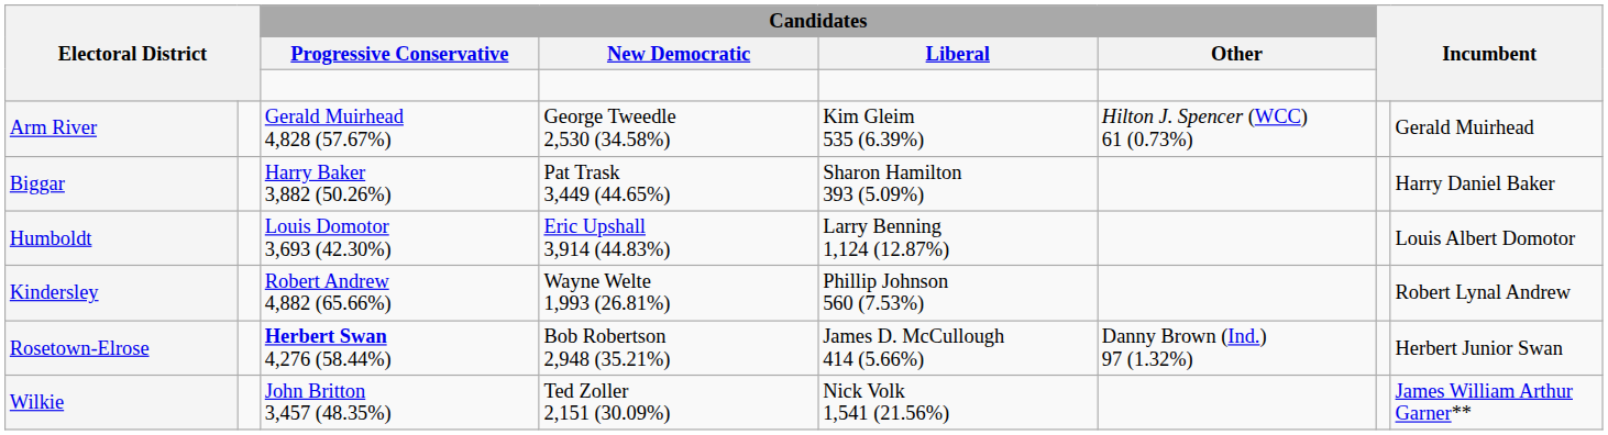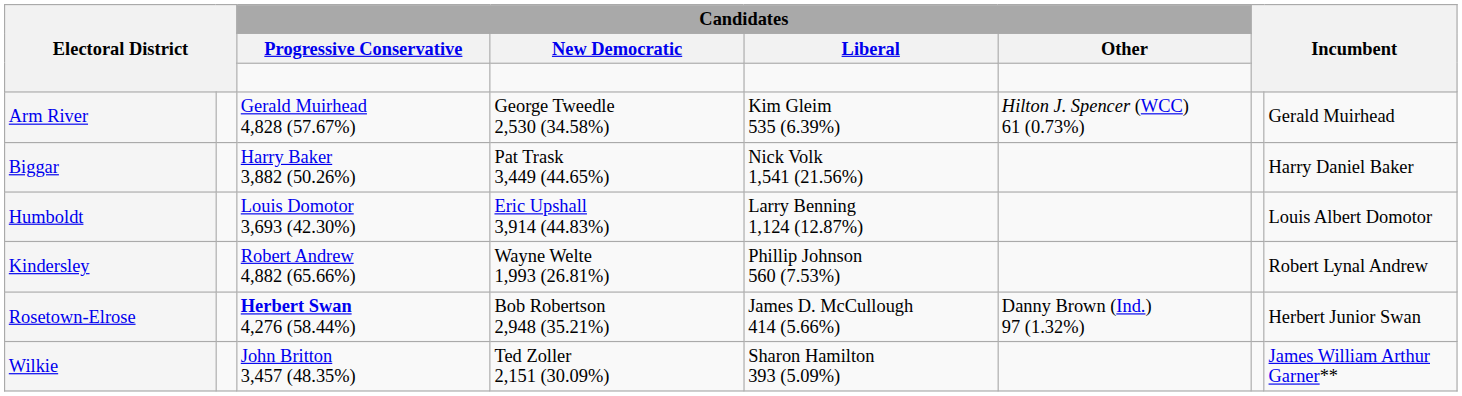Biggar | Candidates / Liberal: Sharon Hamilton 393 (5.09%) -> Nick Volk 1,541 (21.56%)
Wilkie | Candidates / Liberal: Nick Volk 1,541 (21.56%) -> Sharon Hamilton 393 (5.09%)
